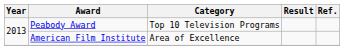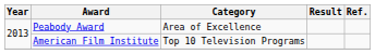Peabody Award | Category: Top 10 Television Programs -> Area of Excellence
American Film Institute | Category: Area of Excellence -> Top 10 Television Programs
